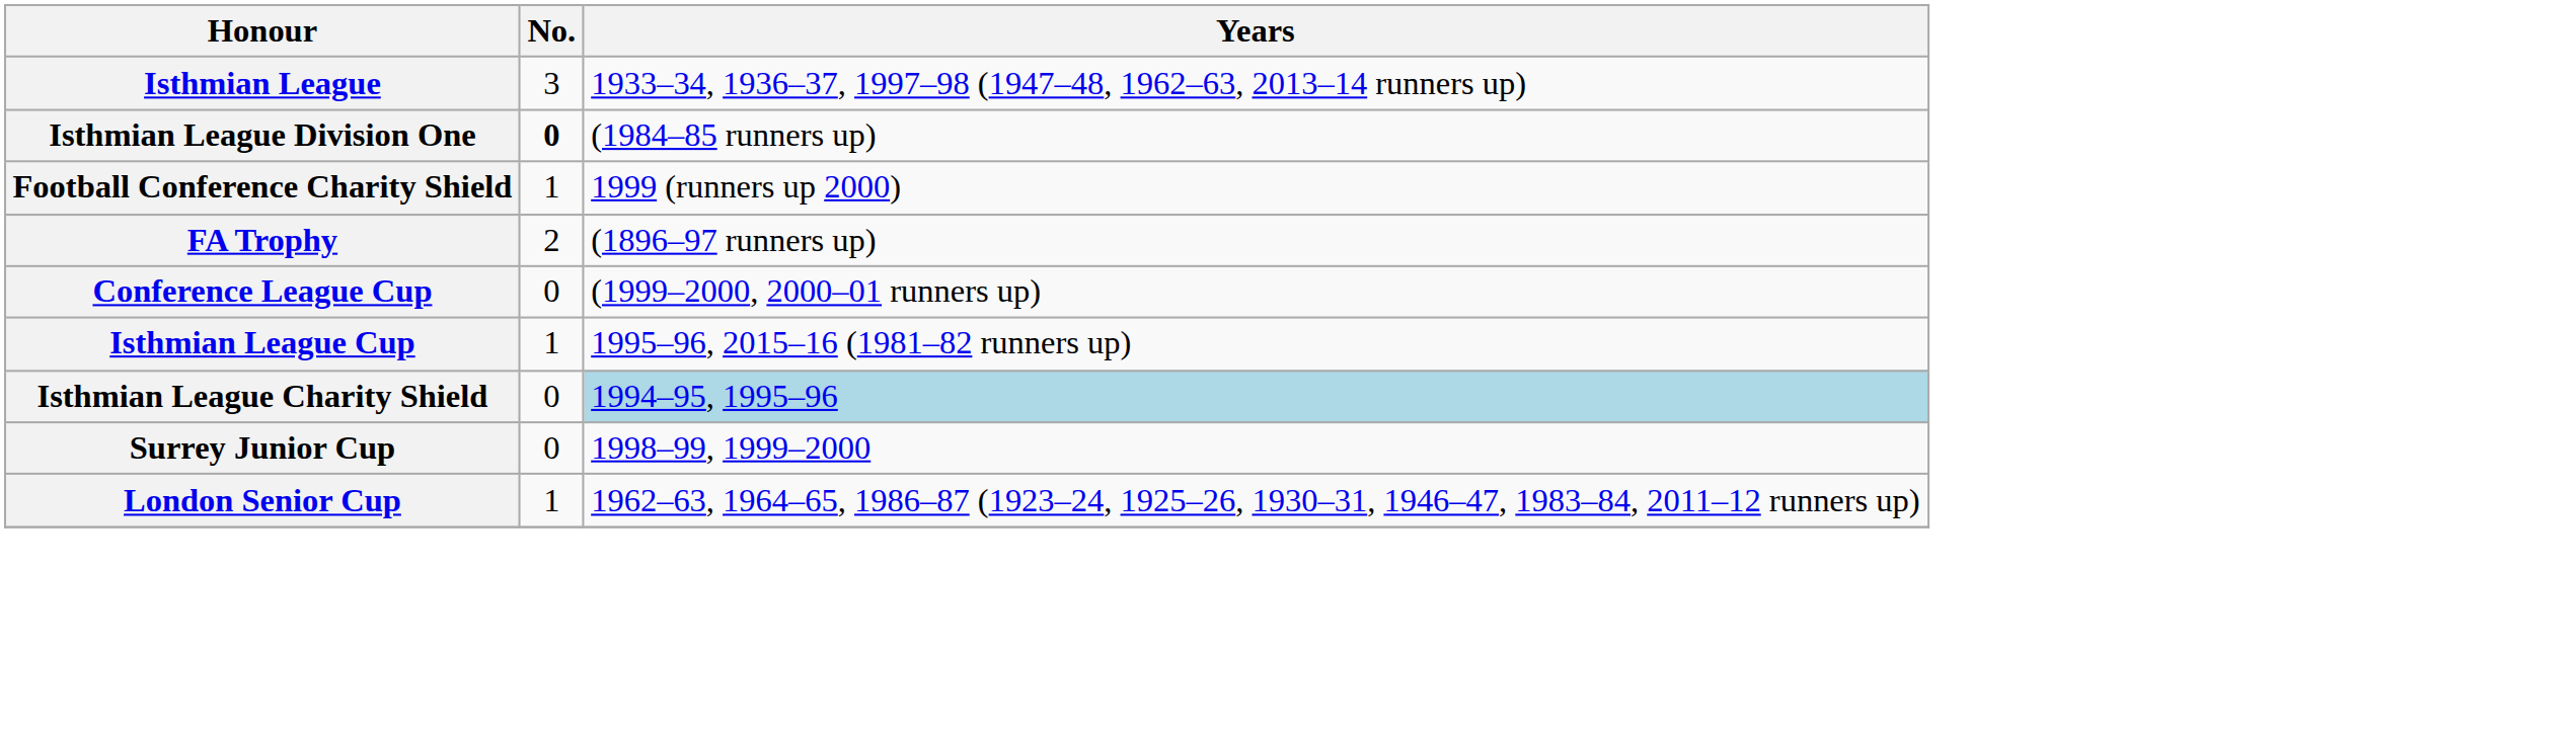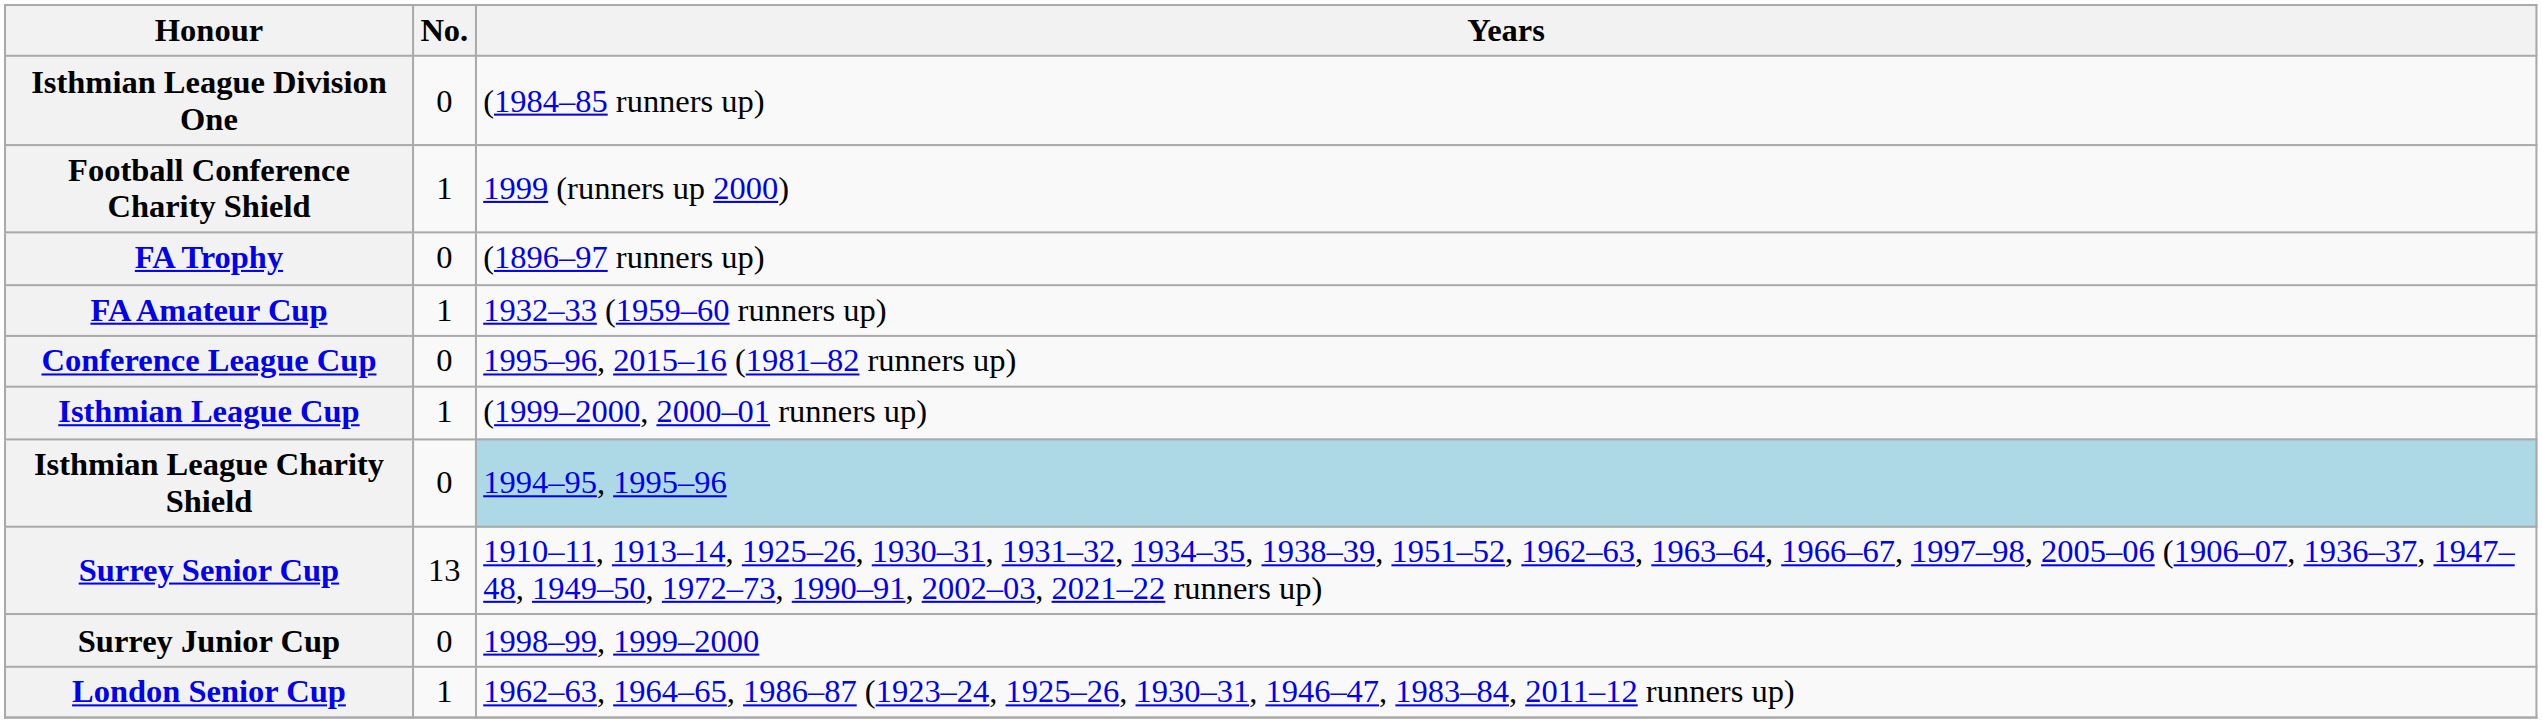- row: Isthmian League | 3 | 1933–34, 1936–37, 1997–98 (1947–48, 1962–63, 2013–14 runners up)
Isthmian League Division One | No.: bold -> normal
FA Trophy | No.: 2 -> 0
+ row: FA Amateur Cup | 1 | 1932–33 (1959–60 runners up)
Conference League Cup | Years: (1999–2000, 2000–01 runners up) -> 1995–96, 2015–16 (1981–82 runners up)
Isthmian League Cup | Years: 1995–96, 2015–16 (1981–82 runners up) -> (1999–2000, 2000–01 runners up)
+ row: Surrey Senior Cup | 13 | 1910–11, 1913–14, 1925–26, 1930–31, 1931–32, 1934–35, 1938–39, 1951–52, 1962–63, 1963–64, 1966–67, 1997–98, 2005–06 (1906–07, 1936–37, 1947–48, 1949–50, 1972–73, 1990–91, 2002–03, 2021–22 runners up)
